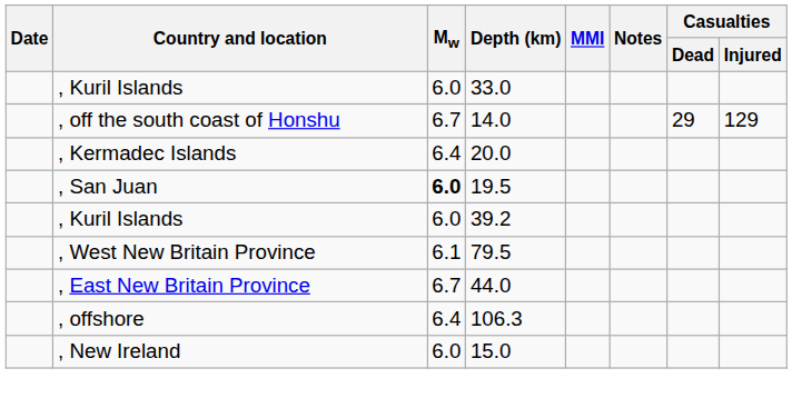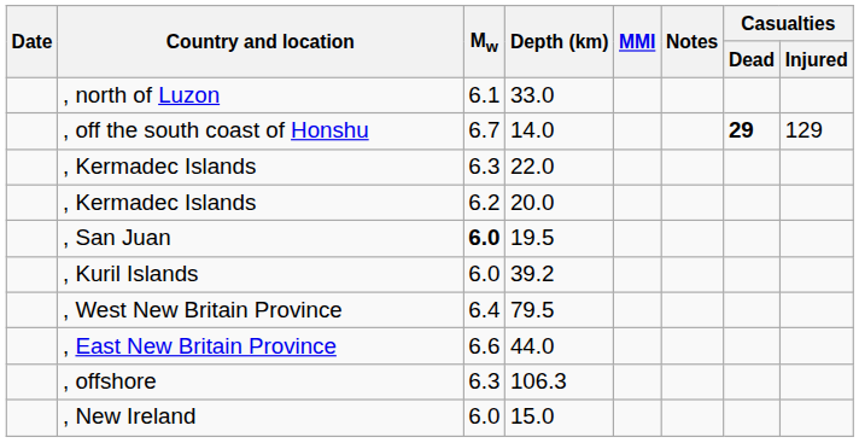+ row: , north of Luzon | 6.1 | 33.0
- row: , Kuril Islands | 6.0 | 33.0
14.0 | Casualties / Dead: normal -> bold
+ row: , Kermadec Islands | 6.3 | 22.0
20.0 | Mw: 6.4 -> 6.2
79.5 | Mw: 6.1 -> 6.4
44.0 | Mw: 6.7 -> 6.6
106.3 | Mw: 6.4 -> 6.3
